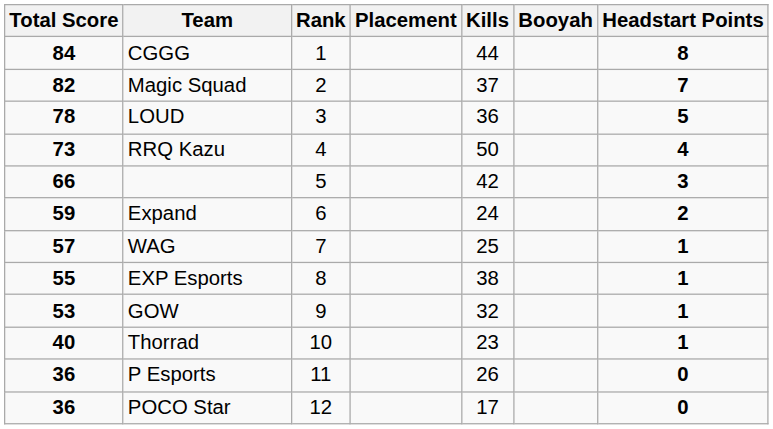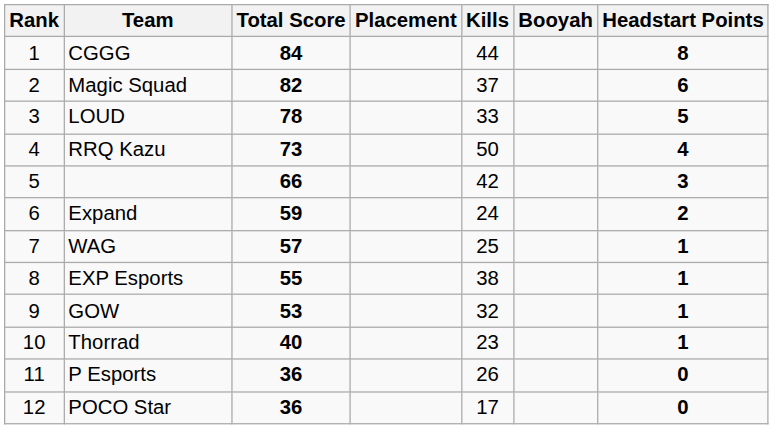columns swapped: Rank <-> Total Score
Magic Squad | Headstart Points: 7 -> 6
LOUD | Kills: 36 -> 33
